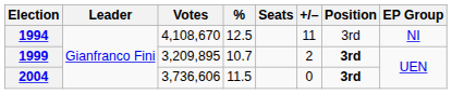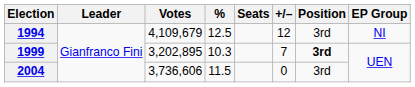1994 | Votes: 4,108,670 -> 4,109,679
1994 | +/–: 11 -> 12
1999 | Votes: 3,209,895 -> 3,202,895
1999 | %: 10.7 -> 10.3
1999 | +/–: 2 -> 7
2004 | Position: bold -> normal
